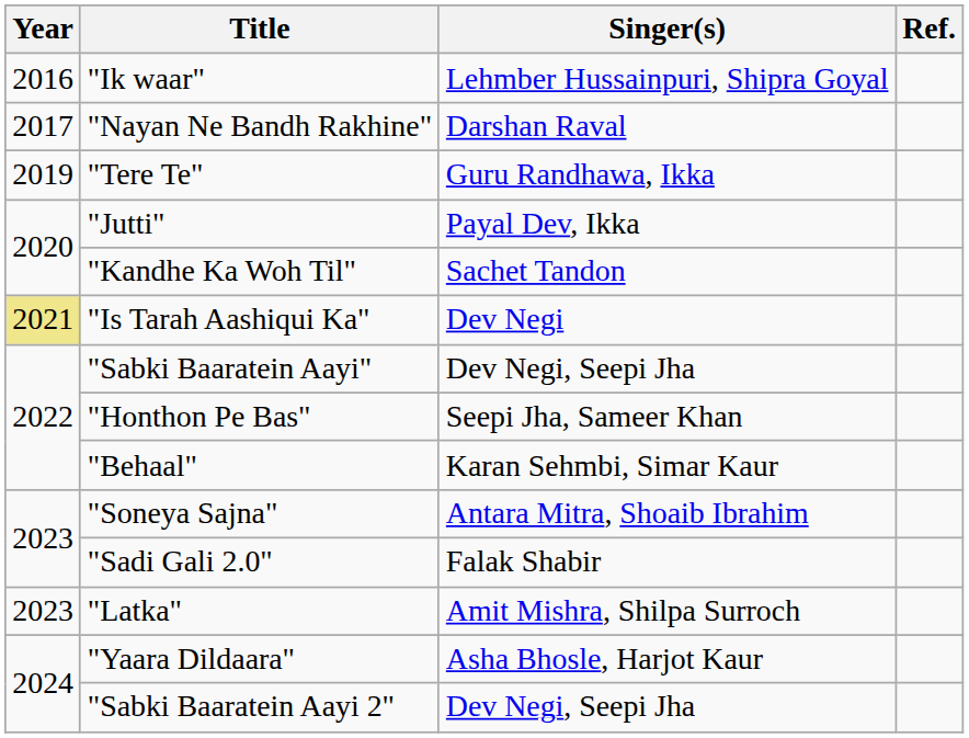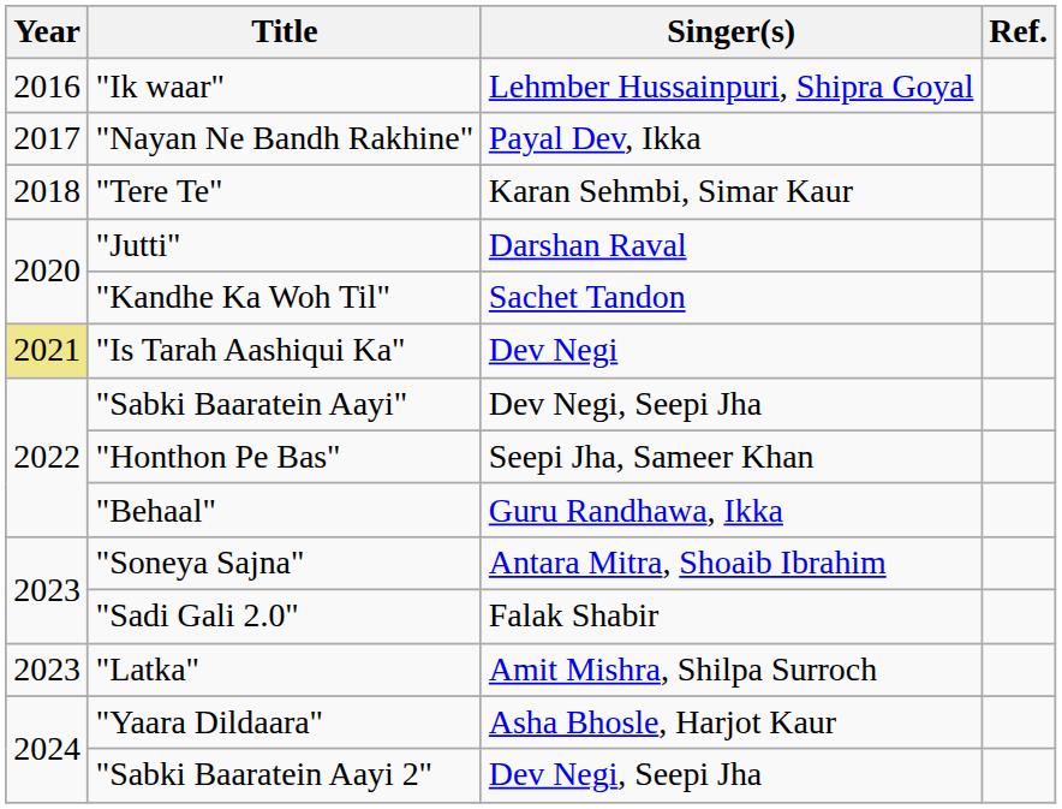"Nayan Ne Bandh Rakhine" | Singer(s): Darshan Raval -> Payal Dev, Ikka
"Tere Te" | Year: 2019 -> 2018
"Tere Te" | Singer(s): Guru Randhawa, Ikka -> Karan Sehmbi, Simar Kaur
"Jutti" | Singer(s): Payal Dev, Ikka -> Darshan Raval
"Behaal" | Singer(s): Karan Sehmbi, Simar Kaur -> Guru Randhawa, Ikka
